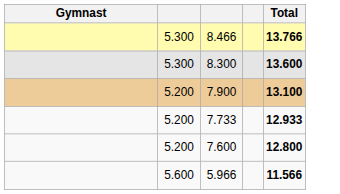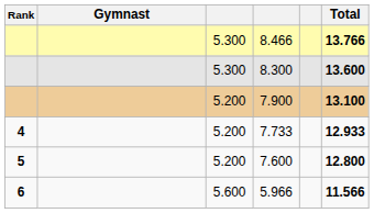+ column: Rank | 4 | 5 | 6
